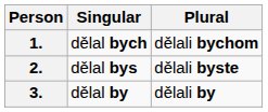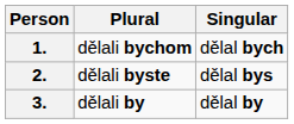columns swapped: Singular <-> Plural
